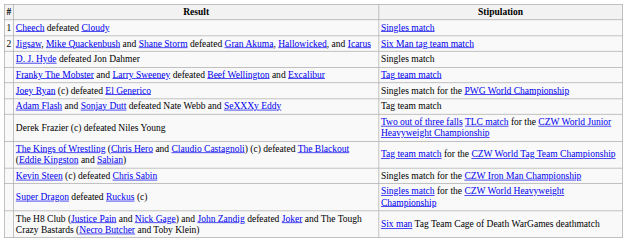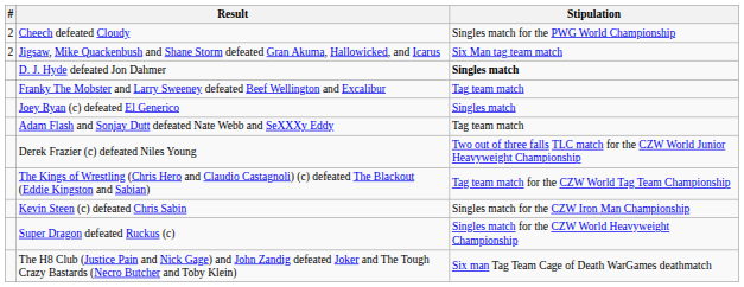Cheech defeated Cloudy | #: 1 -> 2
Cheech defeated Cloudy | Stipulation: Singles match -> Singles match for the PWG World Championship
D. J. Hyde defeated Jon Dahmer | Stipulation: normal -> bold
Joey Ryan (c) defeated El Generico | Stipulation: Singles match for the PWG World Championship -> Singles match
